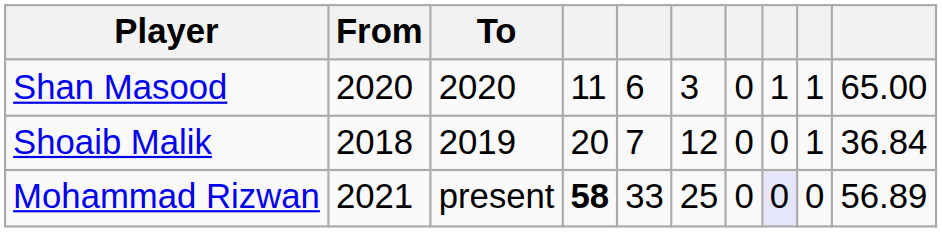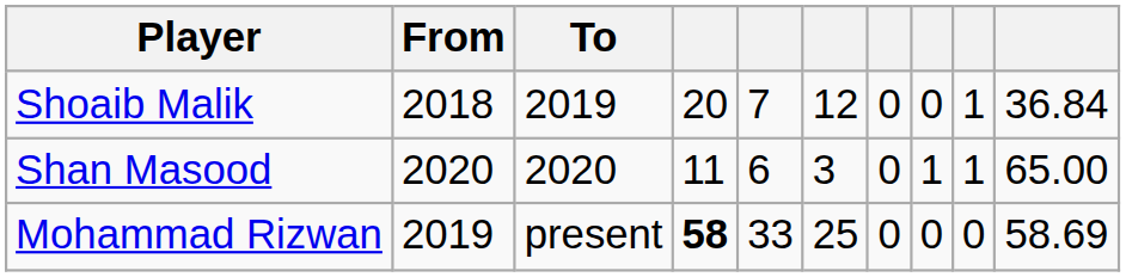rows swapped: Shoaib Malik <-> Shan Masood
Mohammad Rizwan | From: 2021 -> 2019
Mohammad Rizwan | column 8: lavender background -> no background
Mohammad Rizwan | column 10: 56.89 -> 58.69
